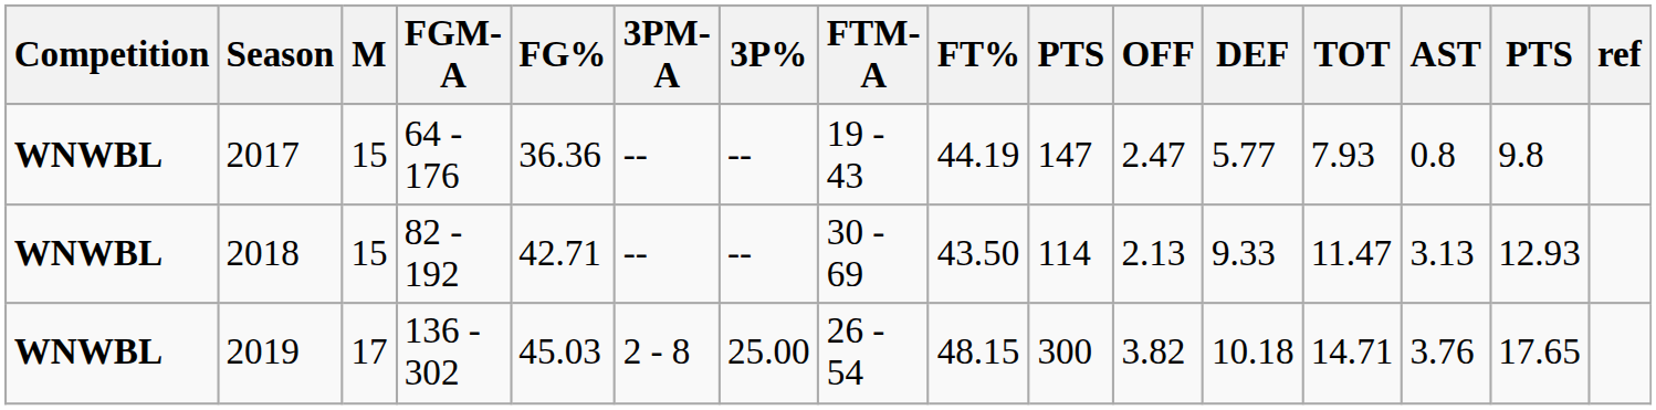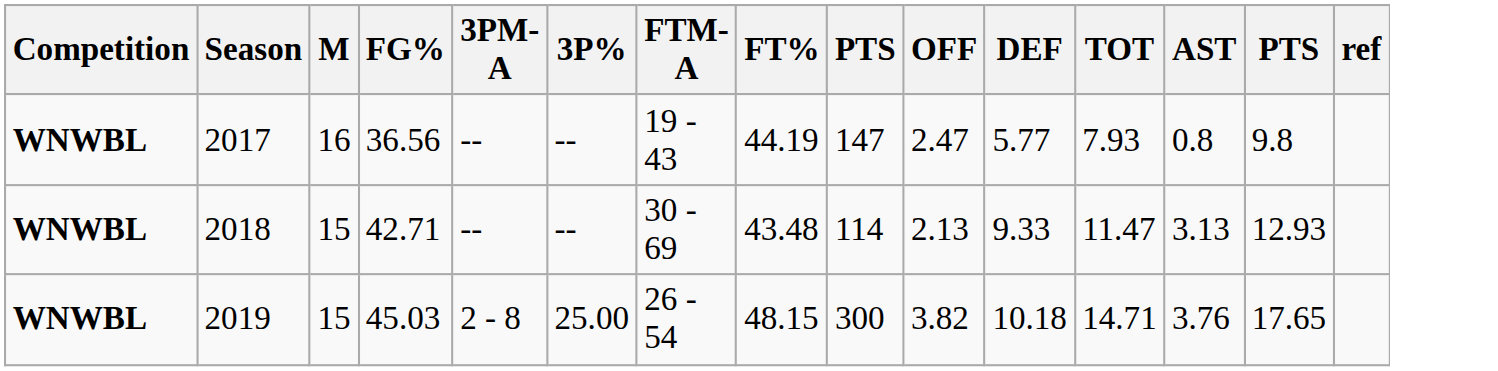- column: FGM-A | 64 - 176 | 82 - 192 | 136 - 302
2017 | M: 15 -> 16
2017 | FG%: 36.36 -> 36.56
2018 | FT%: 43.50 -> 43.48
2019 | M: 17 -> 15
